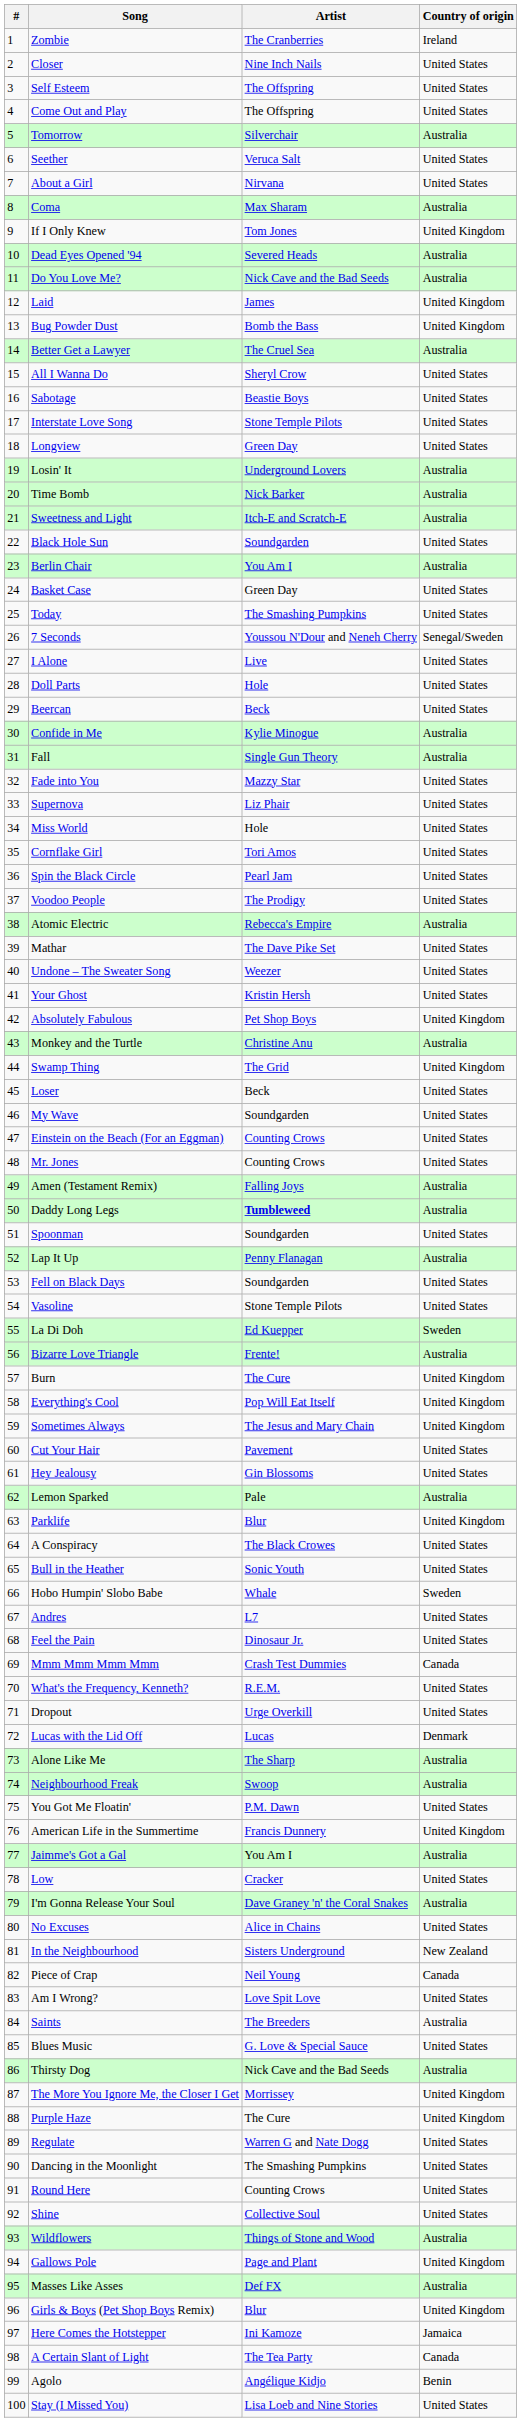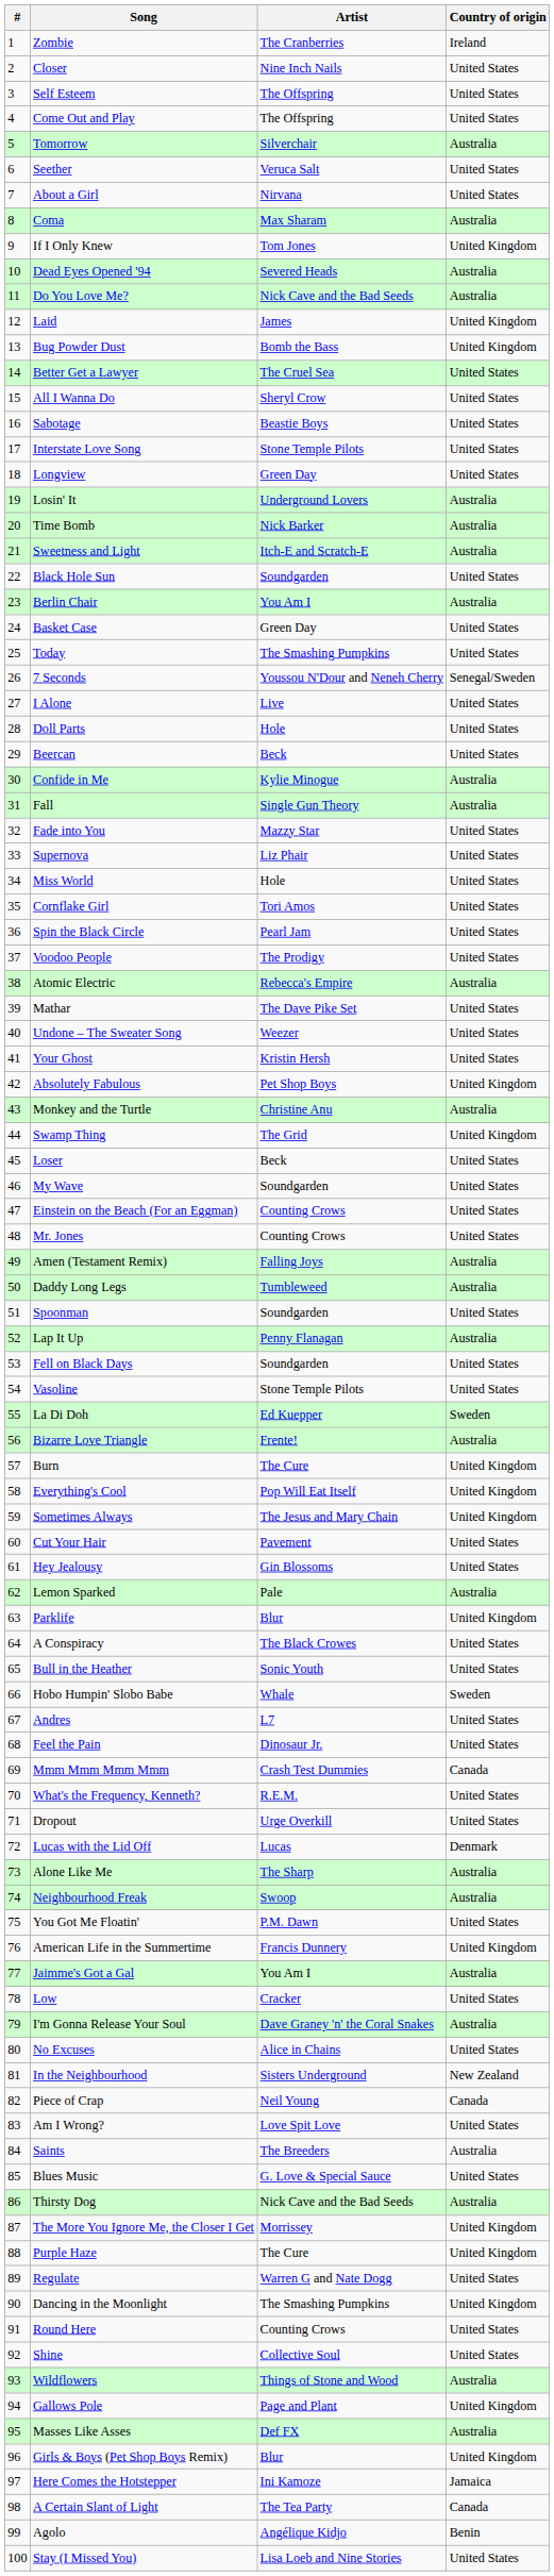Better Get a Lawyer | Country of origin: Australia -> United States
Daddy Long Legs | Artist: bold -> normal
Dancing in the Moonlight | Country of origin: United States -> United Kingdom
